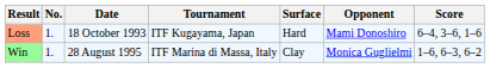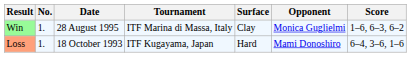rows swapped: Loss <-> Win
